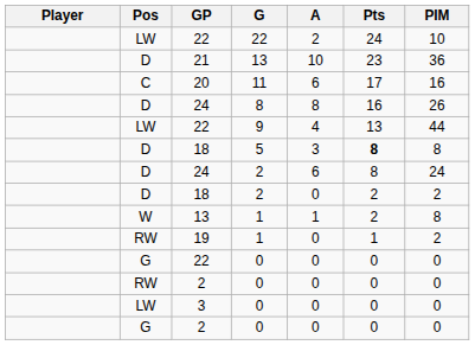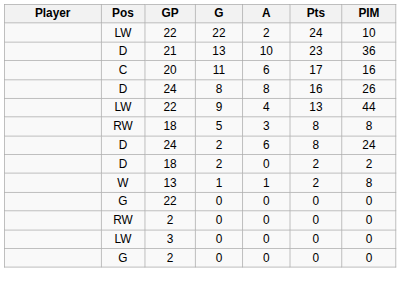18 / 5 | Pos: D -> RW
18 / 5 | Pts: bold -> normal
- row: RW | 19 | 1 | 0 | 1 | 2
